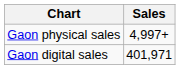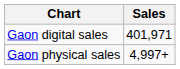rows swapped: Gaon physical sales <-> Gaon digital sales
